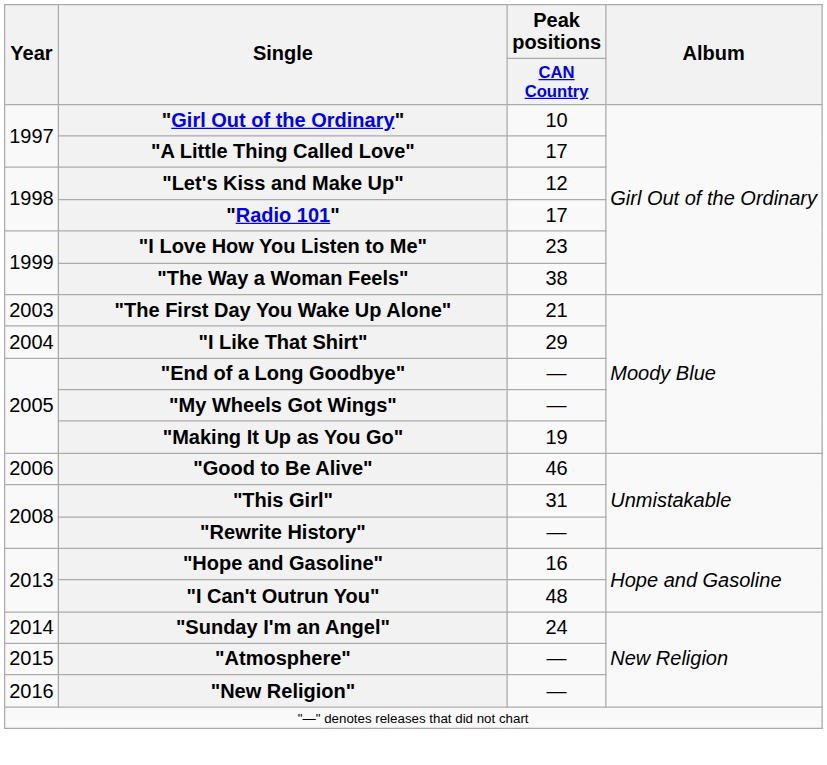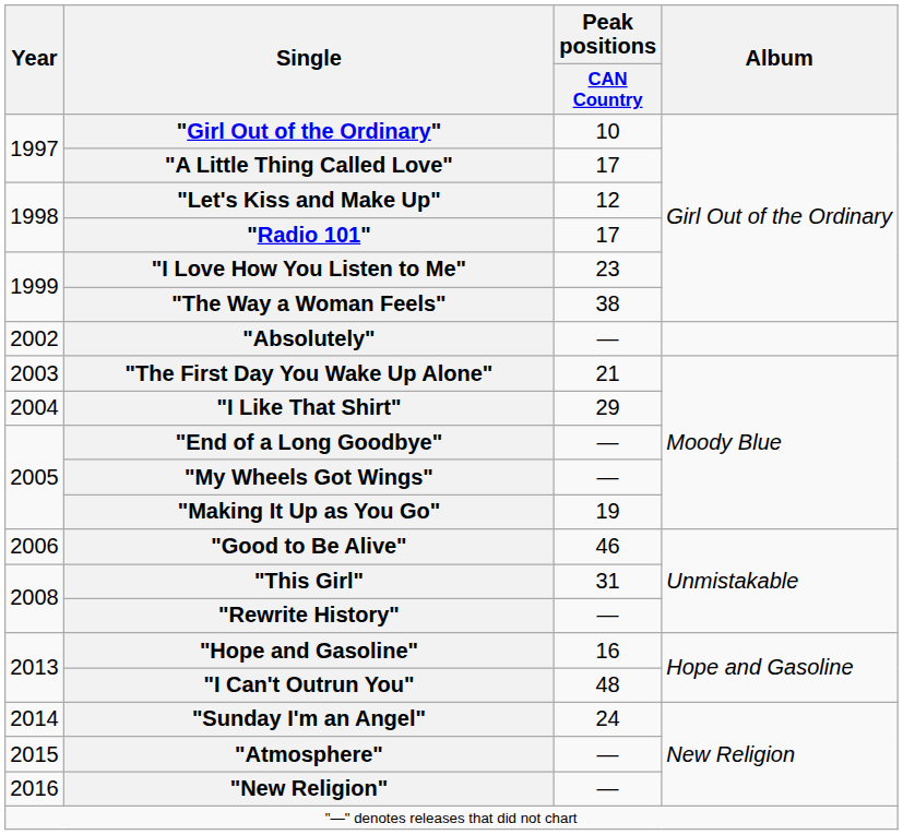+ row: 2002 | "Absolutely" | —
